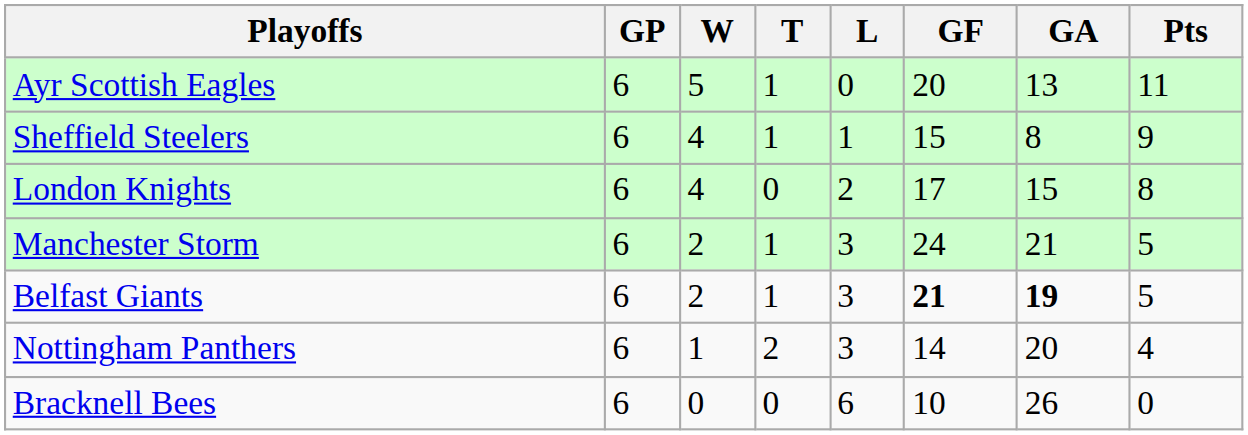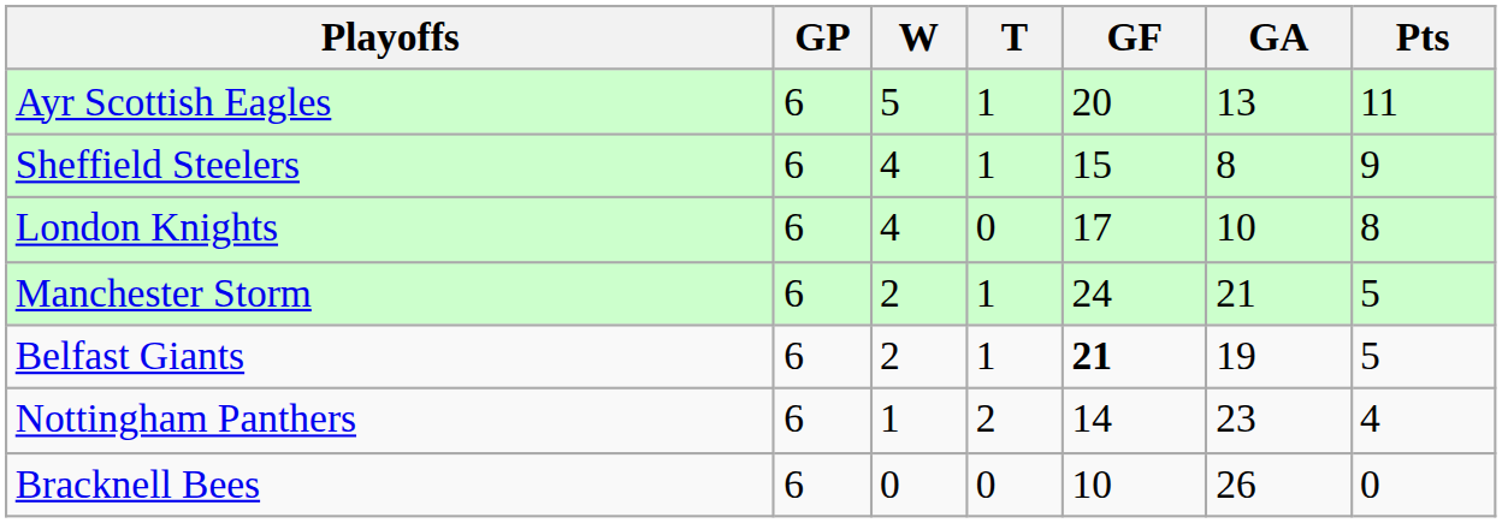- column: L | 0 | 1 | 2 | 3 | 3 | 3 | 6
London Knights | GA: 15 -> 10
Belfast Giants | GA: bold -> normal
Nottingham Panthers | GA: 20 -> 23
